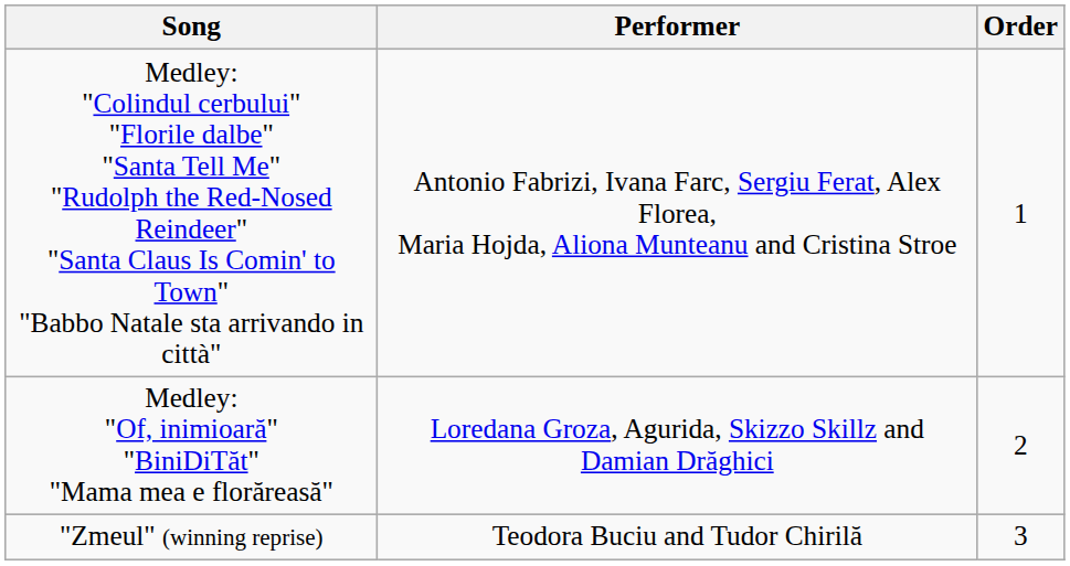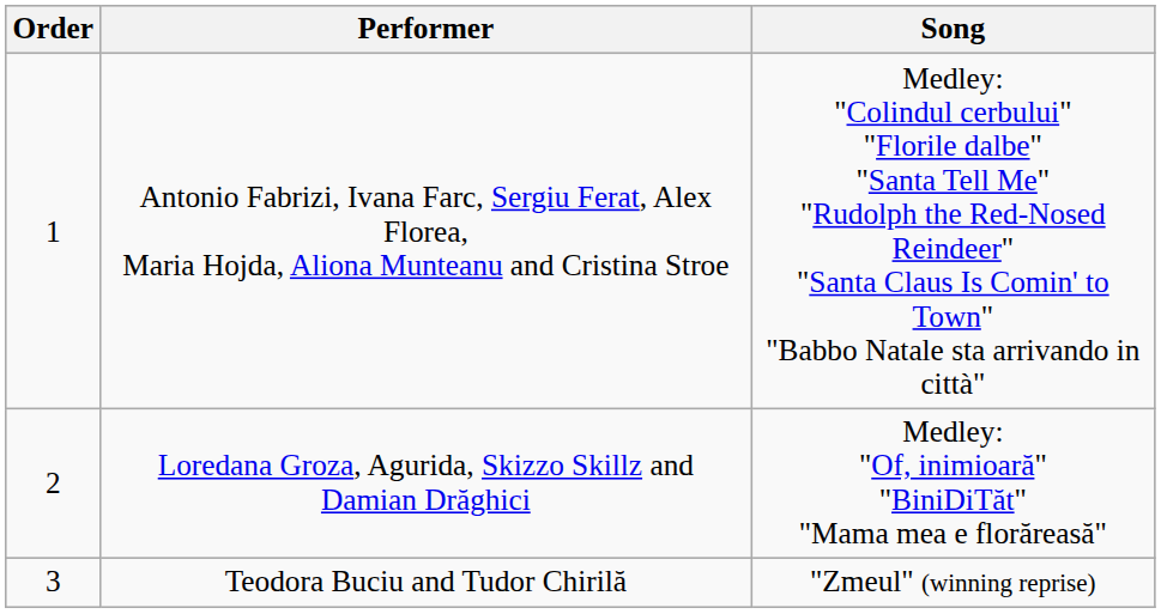columns swapped: Order <-> Song
